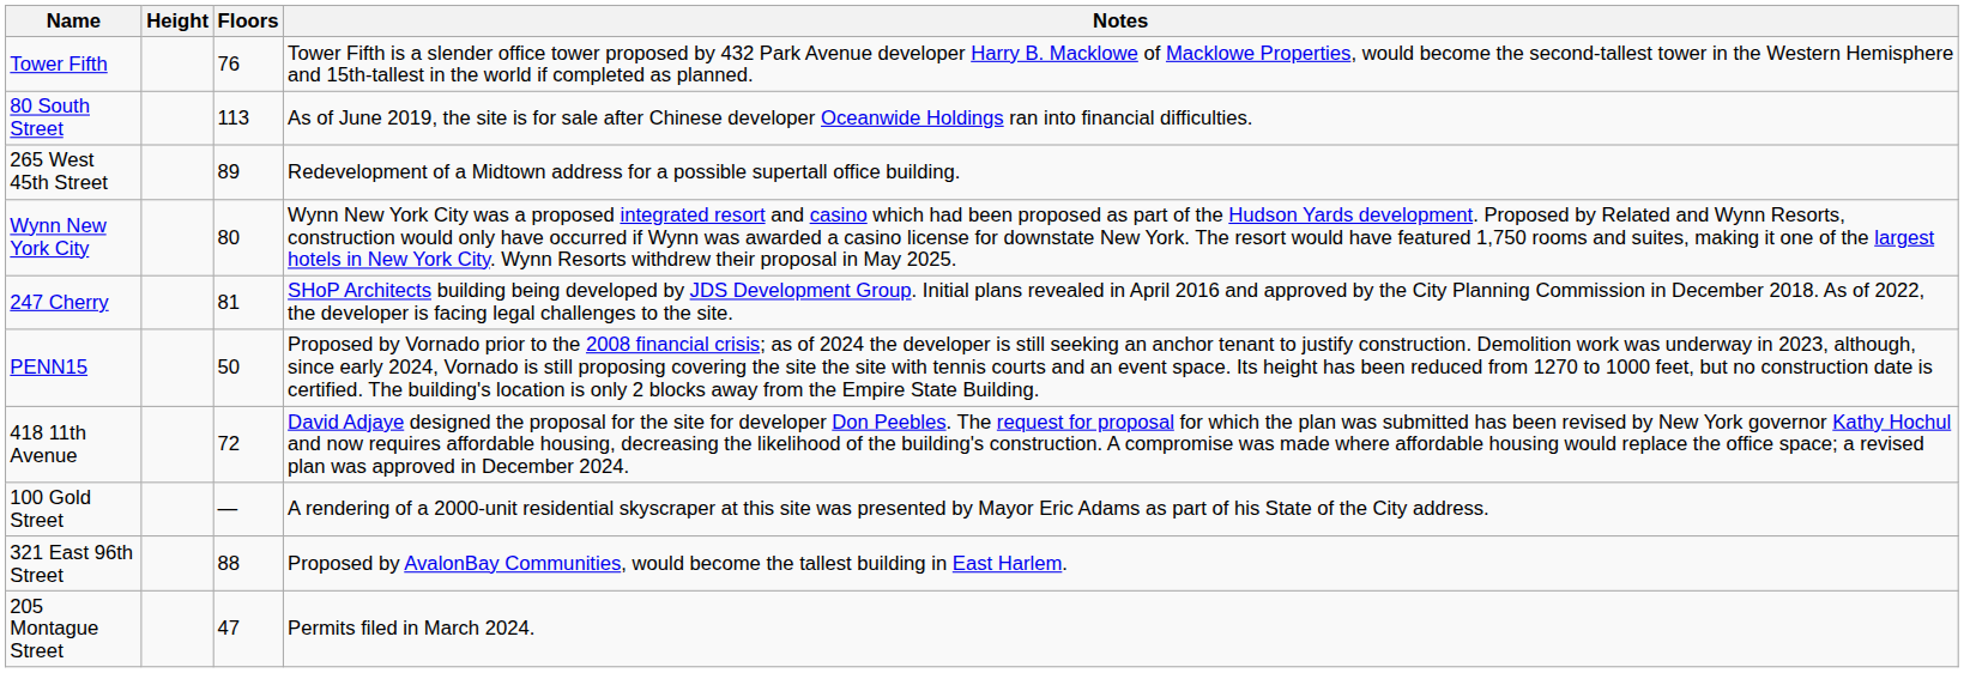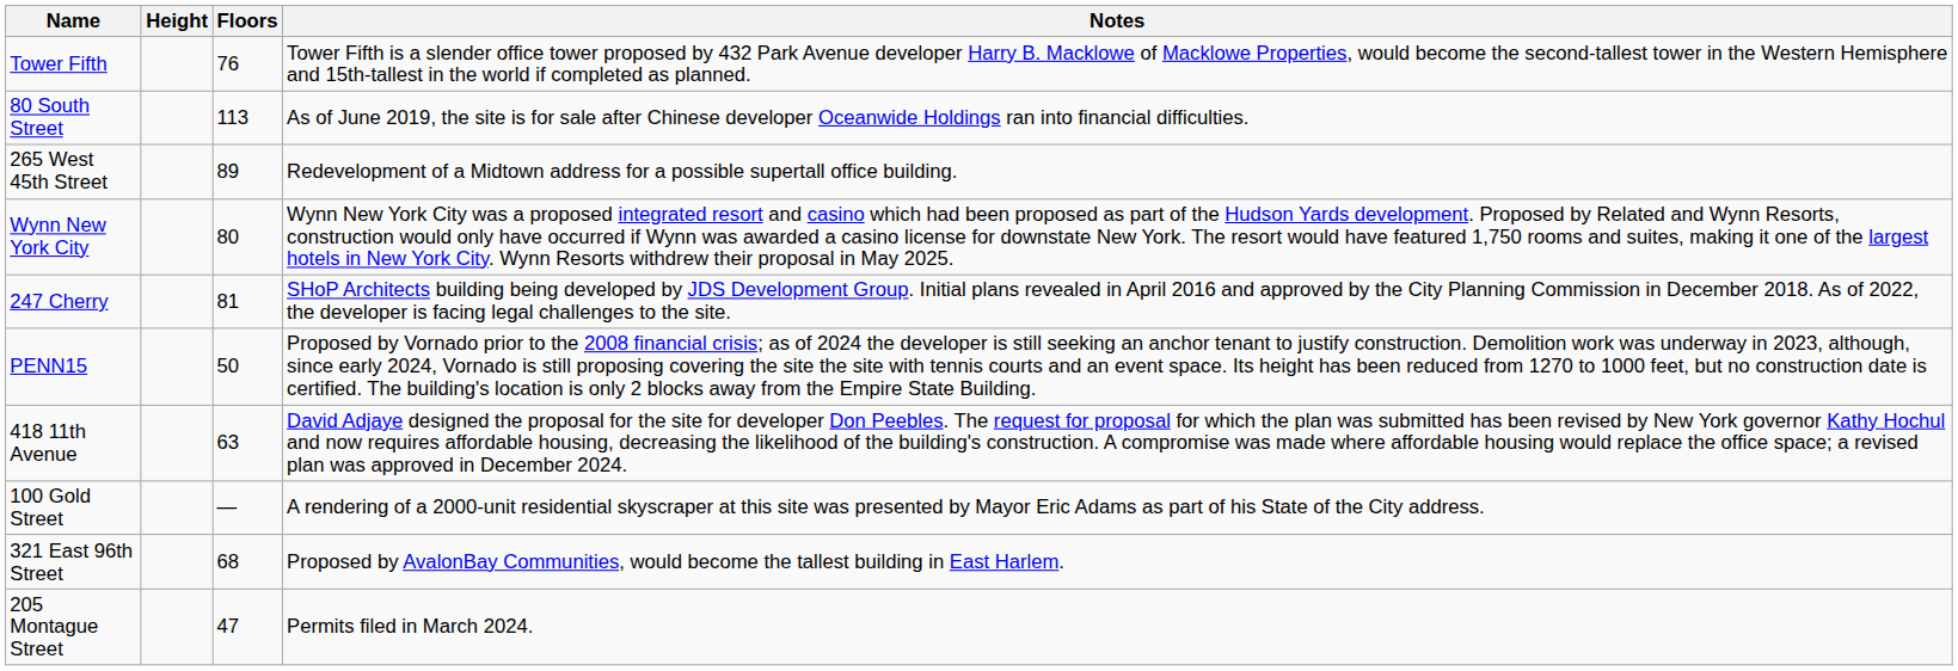418 11th Avenue | Floors: 72 -> 63
321 East 96th Street | Floors: 88 -> 68
